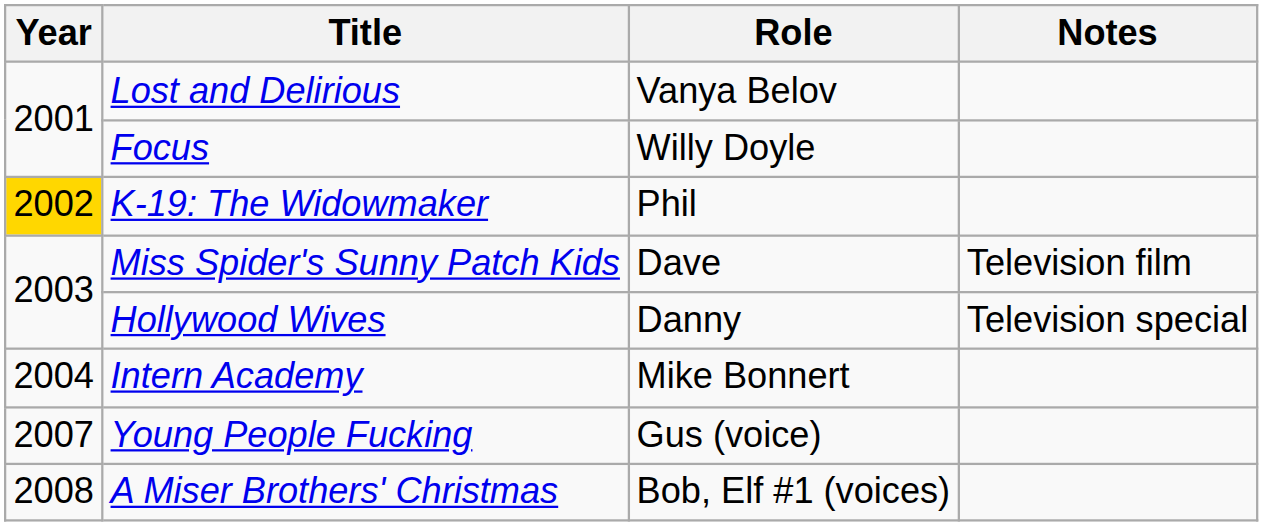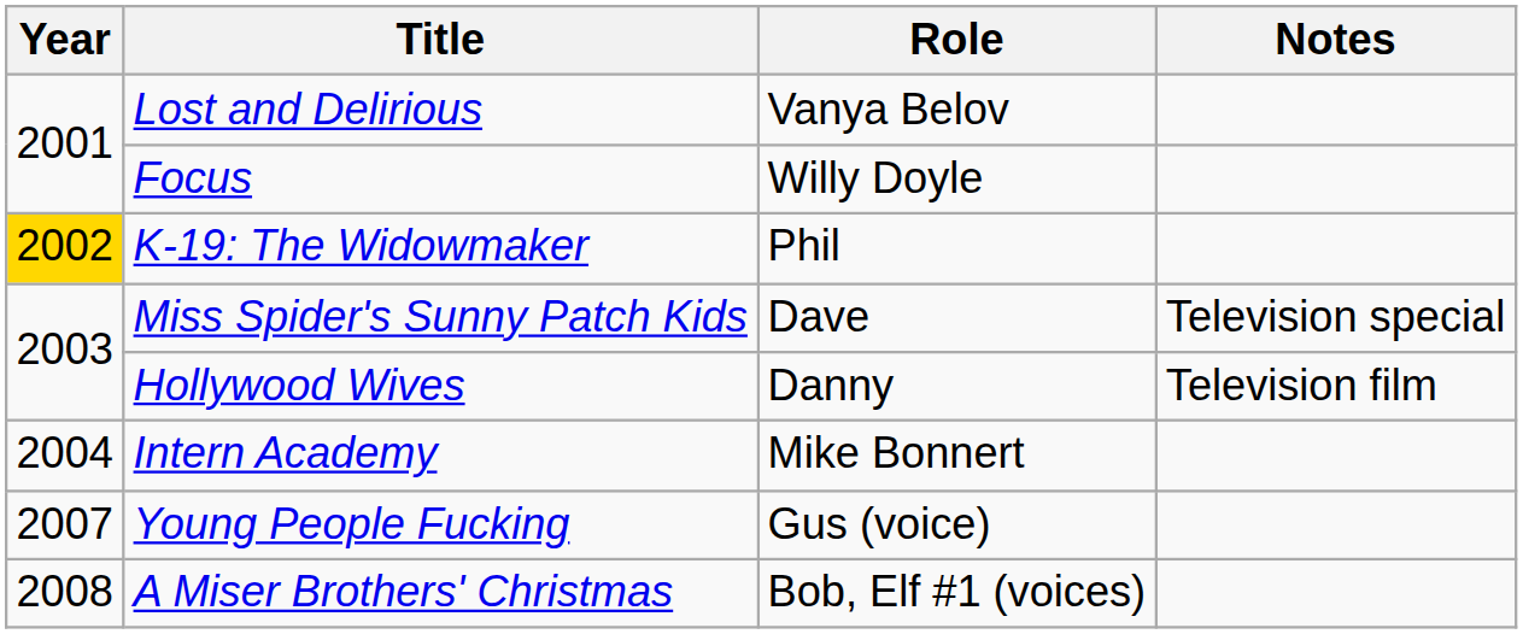Miss Spider's Sunny Patch Kids | Notes: Television film -> Television special
Hollywood Wives | Notes: Television special -> Television film
